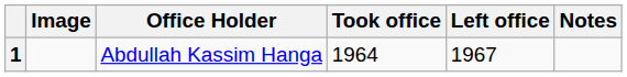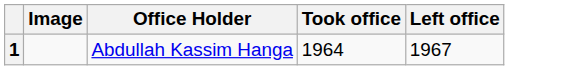- column: Notes
